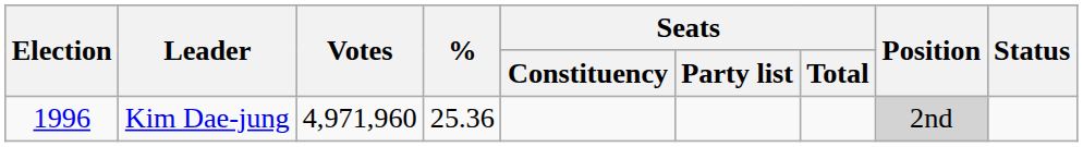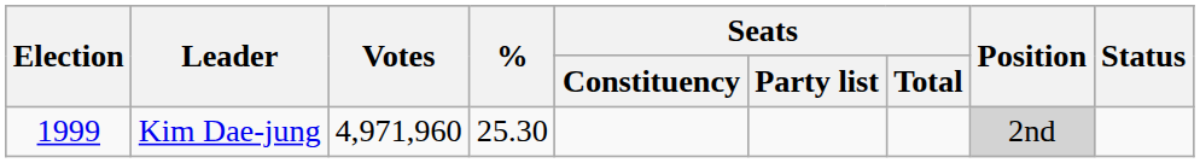Kim Dae-jung | Election: 1996 -> 1999
Kim Dae-jung | %: 25.36 -> 25.30
